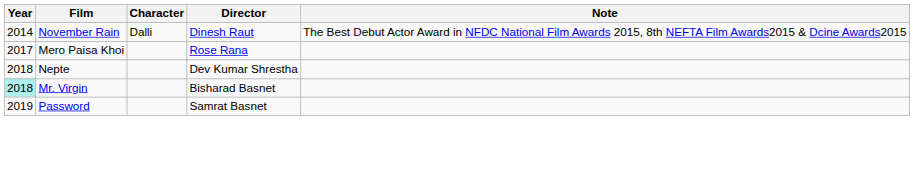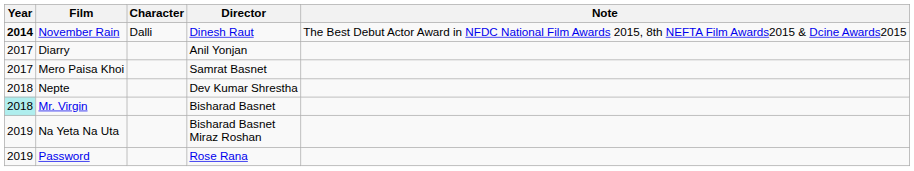November Rain | Year: normal -> bold
+ row: 2017 | Diarry | Anil Yonjan
Mero Paisa Khoi | Director: Rose Rana -> Samrat Basnet
+ row: 2019 | Na Yeta Na Uta | Bisharad Basnet Miraz Roshan
Password | Director: Samrat Basnet -> Rose Rana
